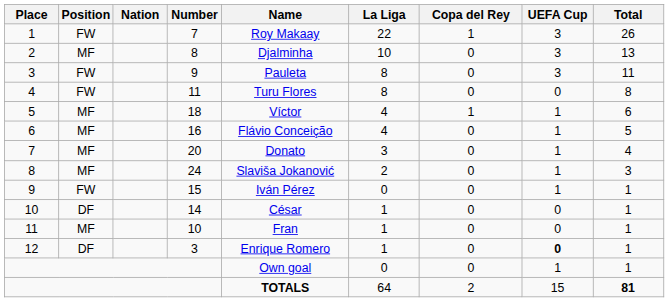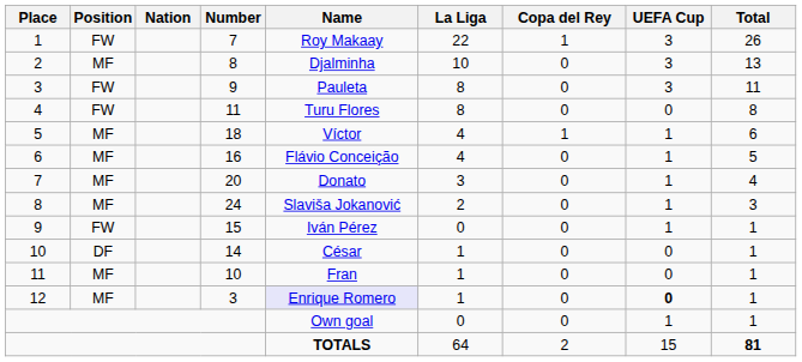12 | Position: DF -> MF
12 | Name: no background -> lavender background
